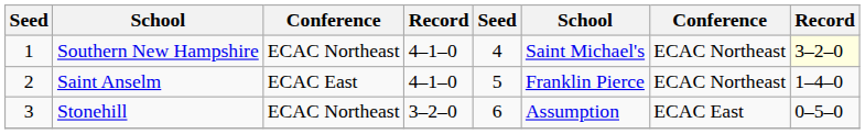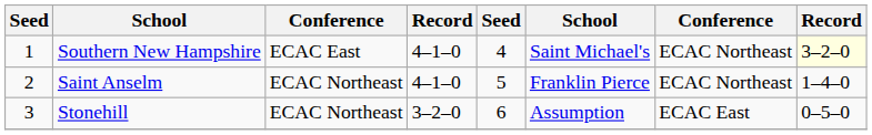Southern New Hampshire | column 3: ECAC Northeast -> ECAC East
Saint Anselm | column 3: ECAC East -> ECAC Northeast
